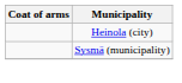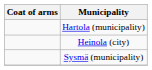+ row: Hartola (municipality)
